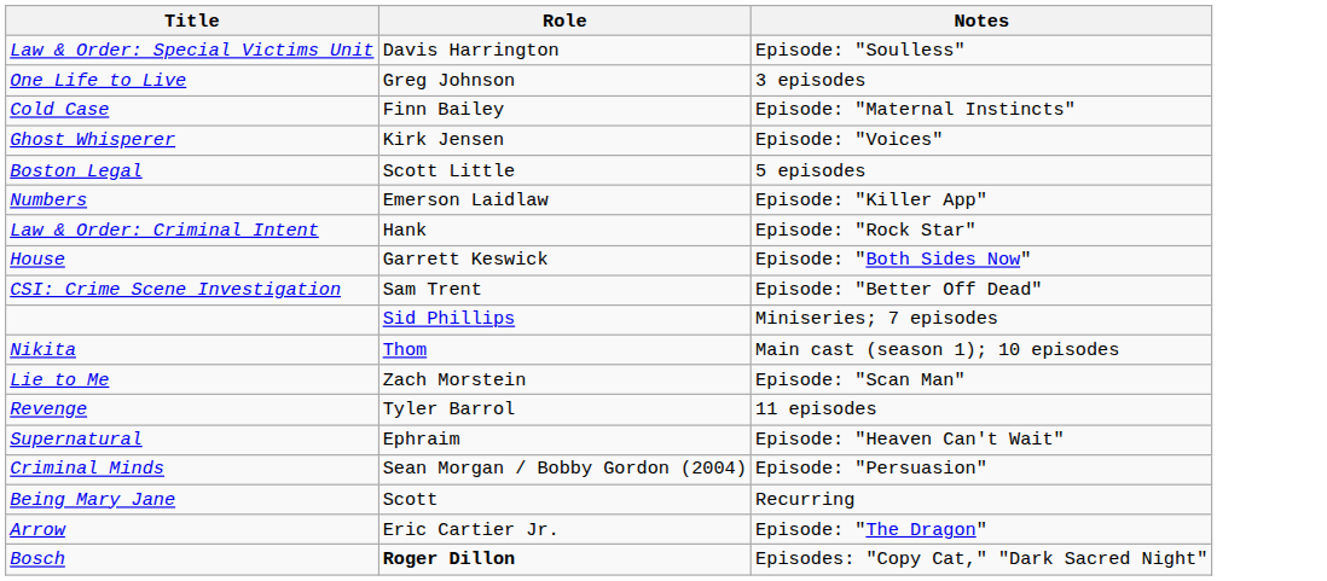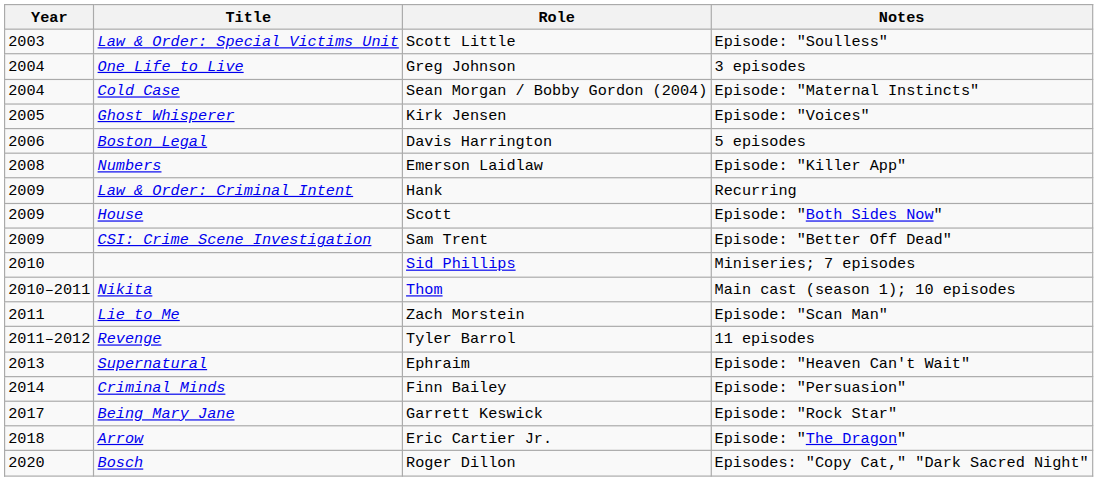+ column: Year | 2003 | 2004 | 2004 | 2005 | 2006 | 2008 | 2009 | 2009 | 2009 | 2010 | 2010–2011 | 2011 | 2011–2012 | 2013 | 2014 | 2017 | 2018 | 2020
Law & Order: Special Victims Unit | Role: Davis Harrington -> Scott Little
Cold Case | Role: Finn Bailey -> Sean Morgan / Bobby Gordon (2004)
Boston Legal | Role: Scott Little -> Davis Harrington
Law & Order: Criminal Intent | Notes: Episode: "Rock Star" -> Recurring
House | Role: Garrett Keswick -> Scott
Criminal Minds | Role: Sean Morgan / Bobby Gordon (2004) -> Finn Bailey
Being Mary Jane | Role: Scott -> Garrett Keswick
Being Mary Jane | Notes: Recurring -> Episode: "Rock Star"
Bosch | Role: bold -> normal
